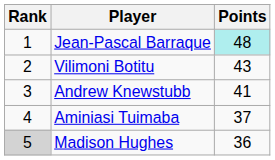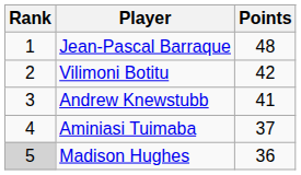Jean-Pascal Barraque | Points: paleturquoise background -> no background
Vilimoni Botitu | Points: 43 -> 42
